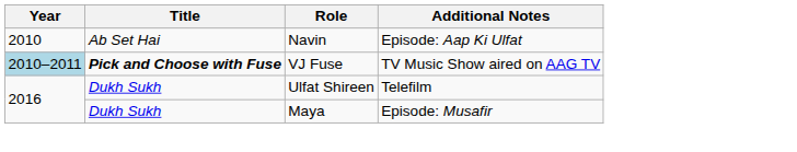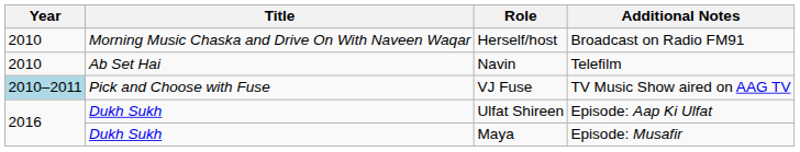+ row: 2010 | Morning Music Chaska and Drive On With Naveen Waqar | Herself/host | Broadcast on Radio FM91
Navin | Additional Notes: Episode: Aap Ki Ulfat -> Telefilm
VJ Fuse | Title: bold -> normal
Ulfat Shireen | Additional Notes: Telefilm -> Episode: Aap Ki Ulfat
